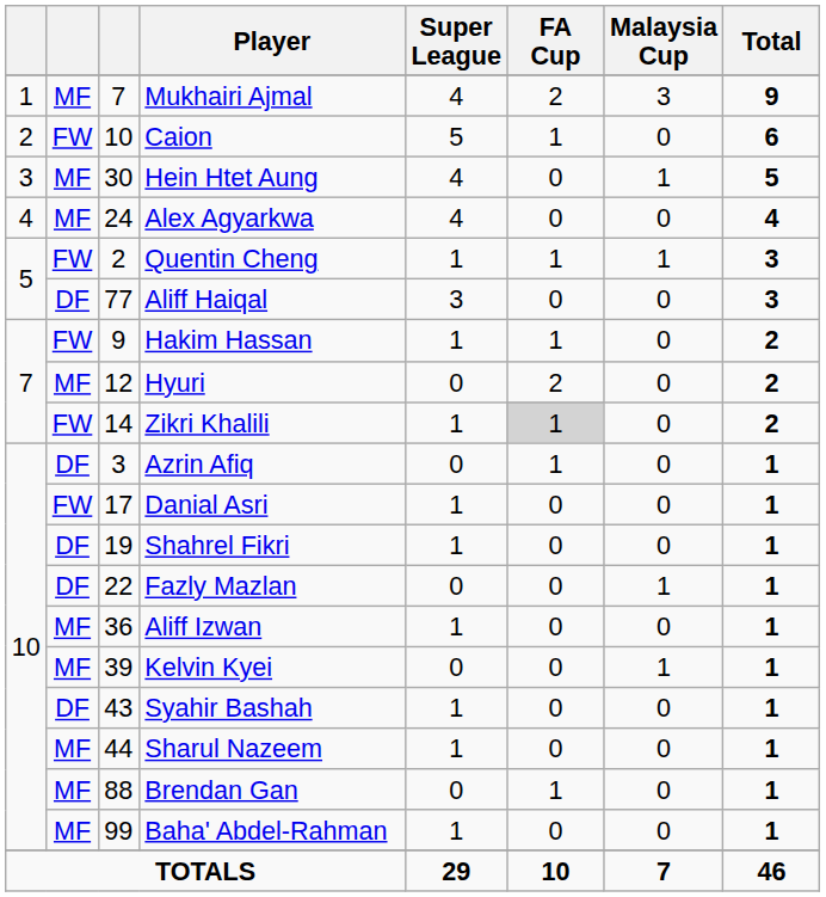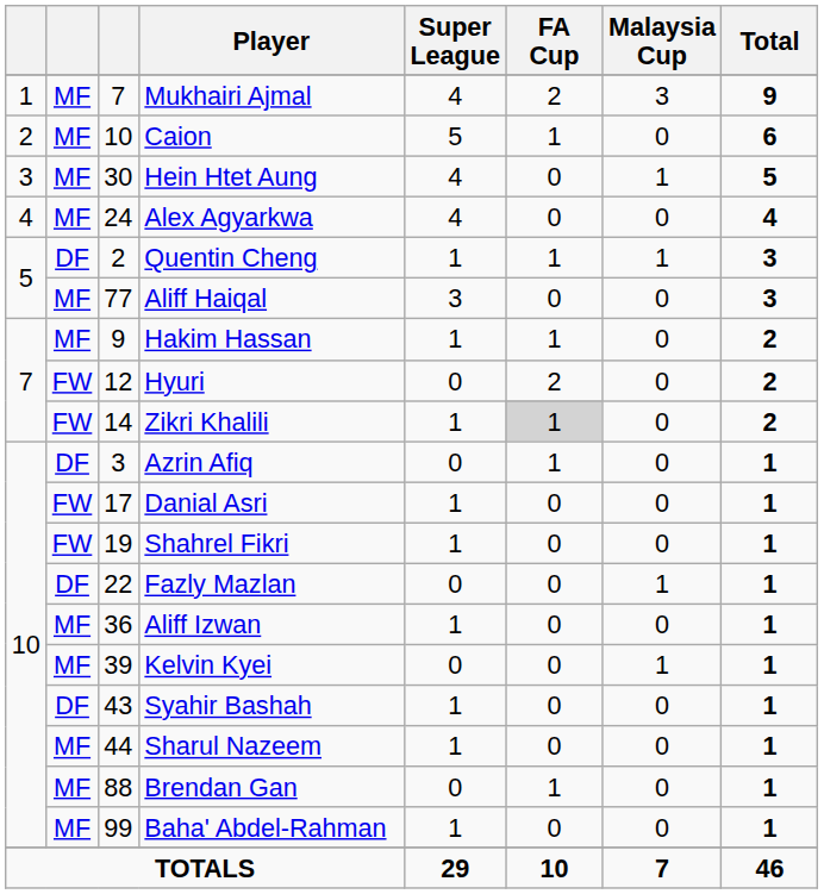Caion | column 2: FW -> MF
Quentin Cheng | column 2: FW -> DF
Aliff Haiqal | column 2: DF -> MF
Hakim Hassan | column 2: FW -> MF
Hyuri | column 2: MF -> FW
Shahrel Fikri | column 2: DF -> FW
